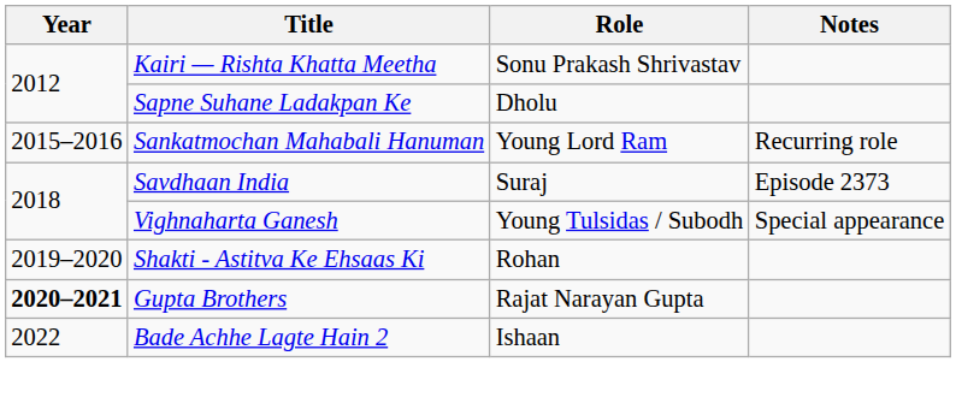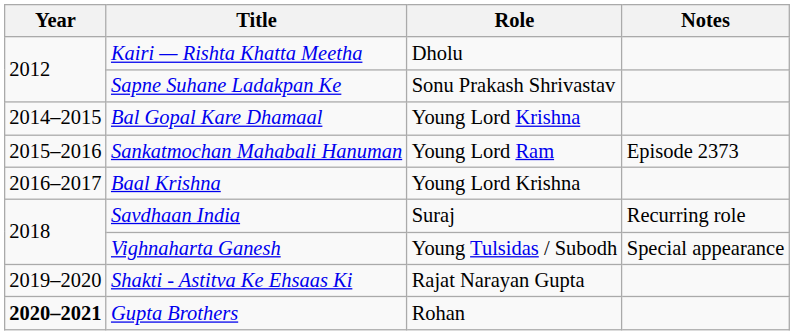Kairi — Rishta Khatta Meetha | Role: Sonu Prakash Shrivastav -> Dholu
Sapne Suhane Ladakpan Ke | Role: Dholu -> Sonu Prakash Shrivastav
+ row: 2014–2015 | Bal Gopal Kare Dhamaal | Young Lord Krishna
Sankatmochan Mahabali Hanuman | Notes: Recurring role -> Episode 2373
+ row: 2016–2017 | Baal Krishna | Young Lord Krishna
Savdhaan India | Notes: Episode 2373 -> Recurring role
Shakti - Astitva Ke Ehsaas Ki | Role: Rohan -> Rajat Narayan Gupta
Gupta Brothers | Role: Rajat Narayan Gupta -> Rohan
- row: 2022 | Bade Achhe Lagte Hain 2 | Ishaan
